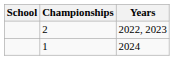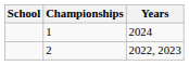rows swapped: 2 <-> 1
